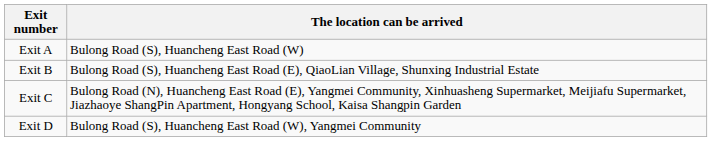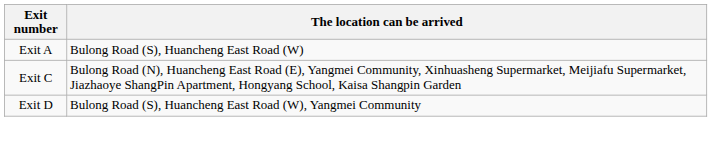- row: Exit B | Bulong Road (S), Huancheng East Road (E), QiaoLian Village, Shunxing Industrial Estate
